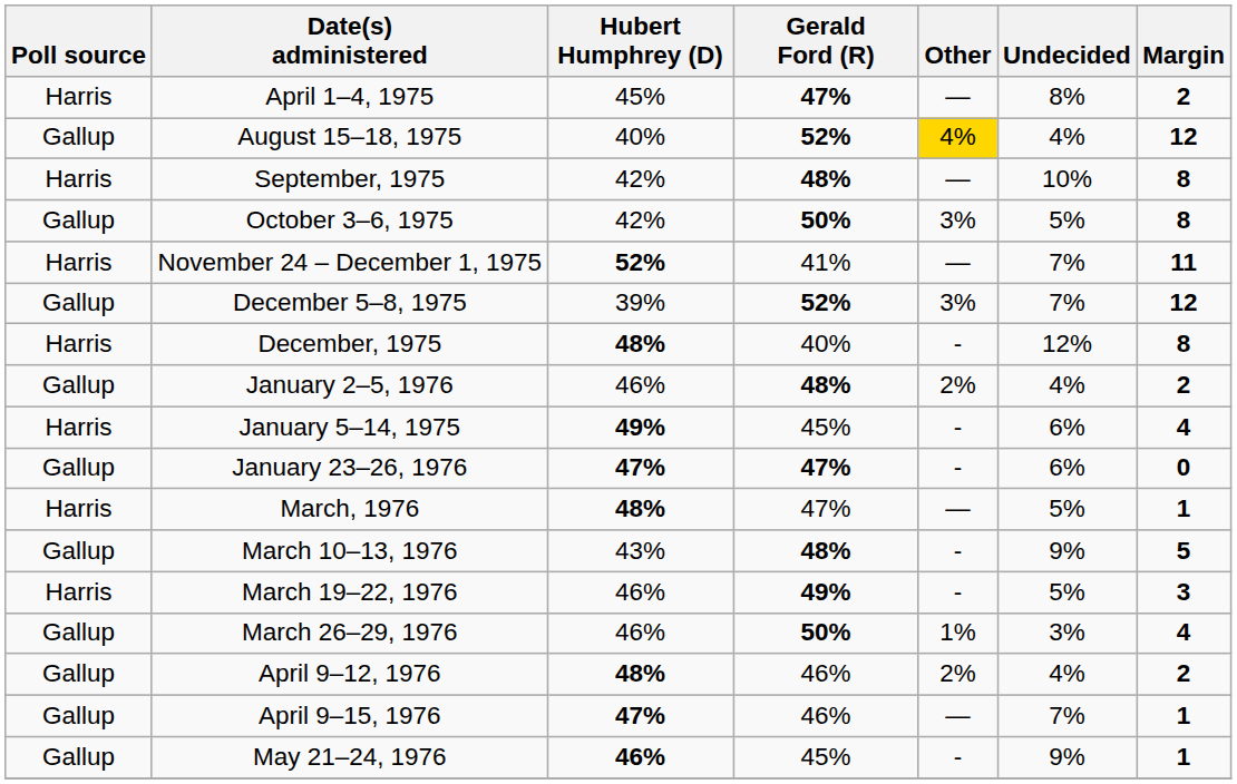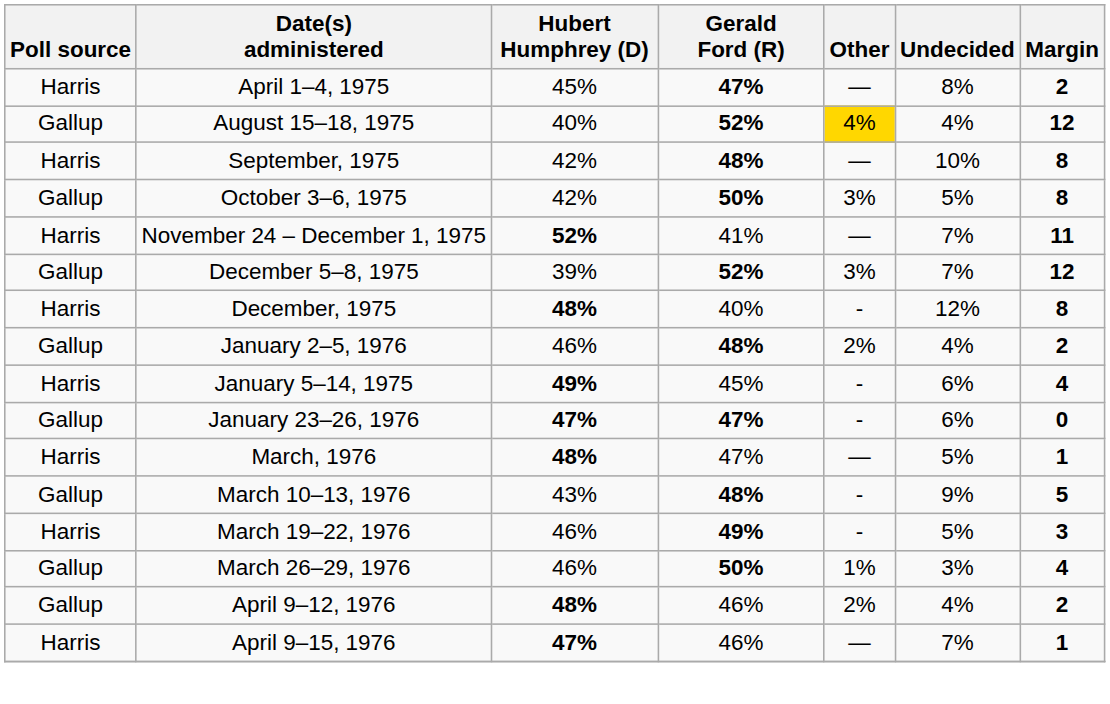April 9–15, 1976 | Poll source: Gallup -> Harris
- row: Gallup | May 21–24, 1976 | 46% | 45% | - | 9% | 1
